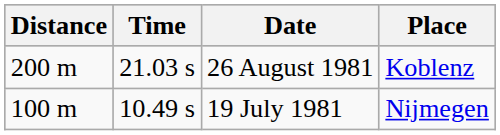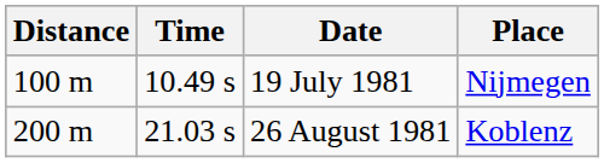rows swapped: 19 July 1981 <-> 26 August 1981
